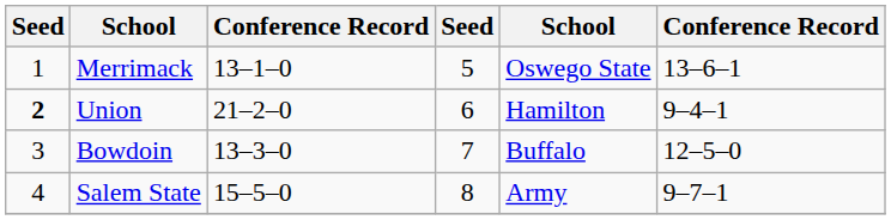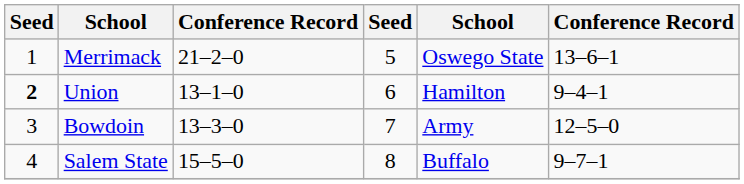Merrimack | column 3: 13–1–0 -> 21–2–0
Union | column 3: 21–2–0 -> 13–1–0
Bowdoin | column 5: Buffalo -> Army
Salem State | column 5: Army -> Buffalo
